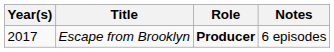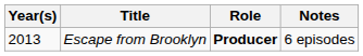Escape from Brooklyn | Year(s): 2017 -> 2013
